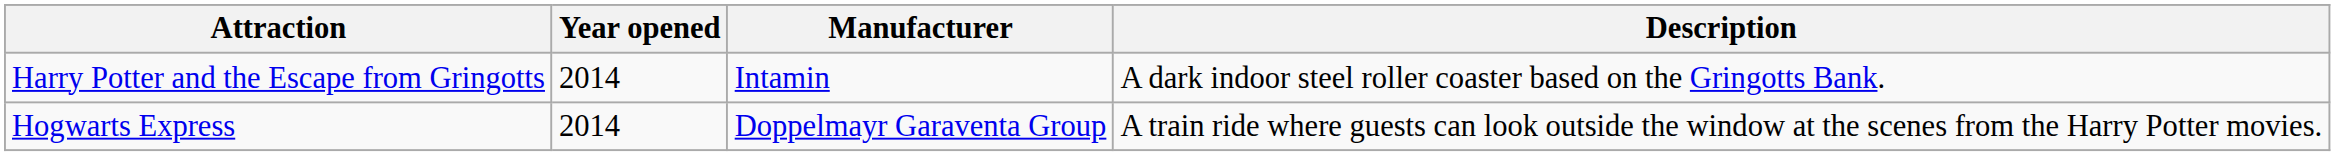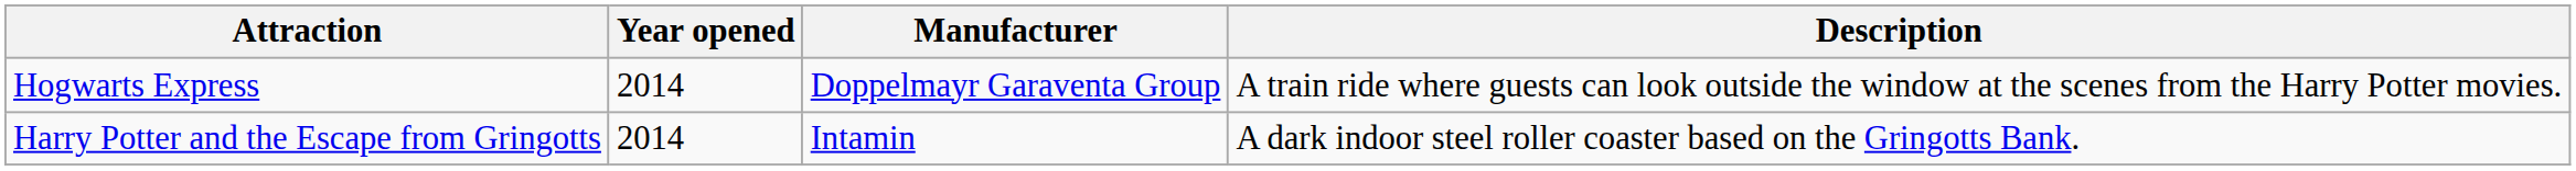rows swapped: Harry Potter and the Escape from Gringotts <-> Hogwarts Express
